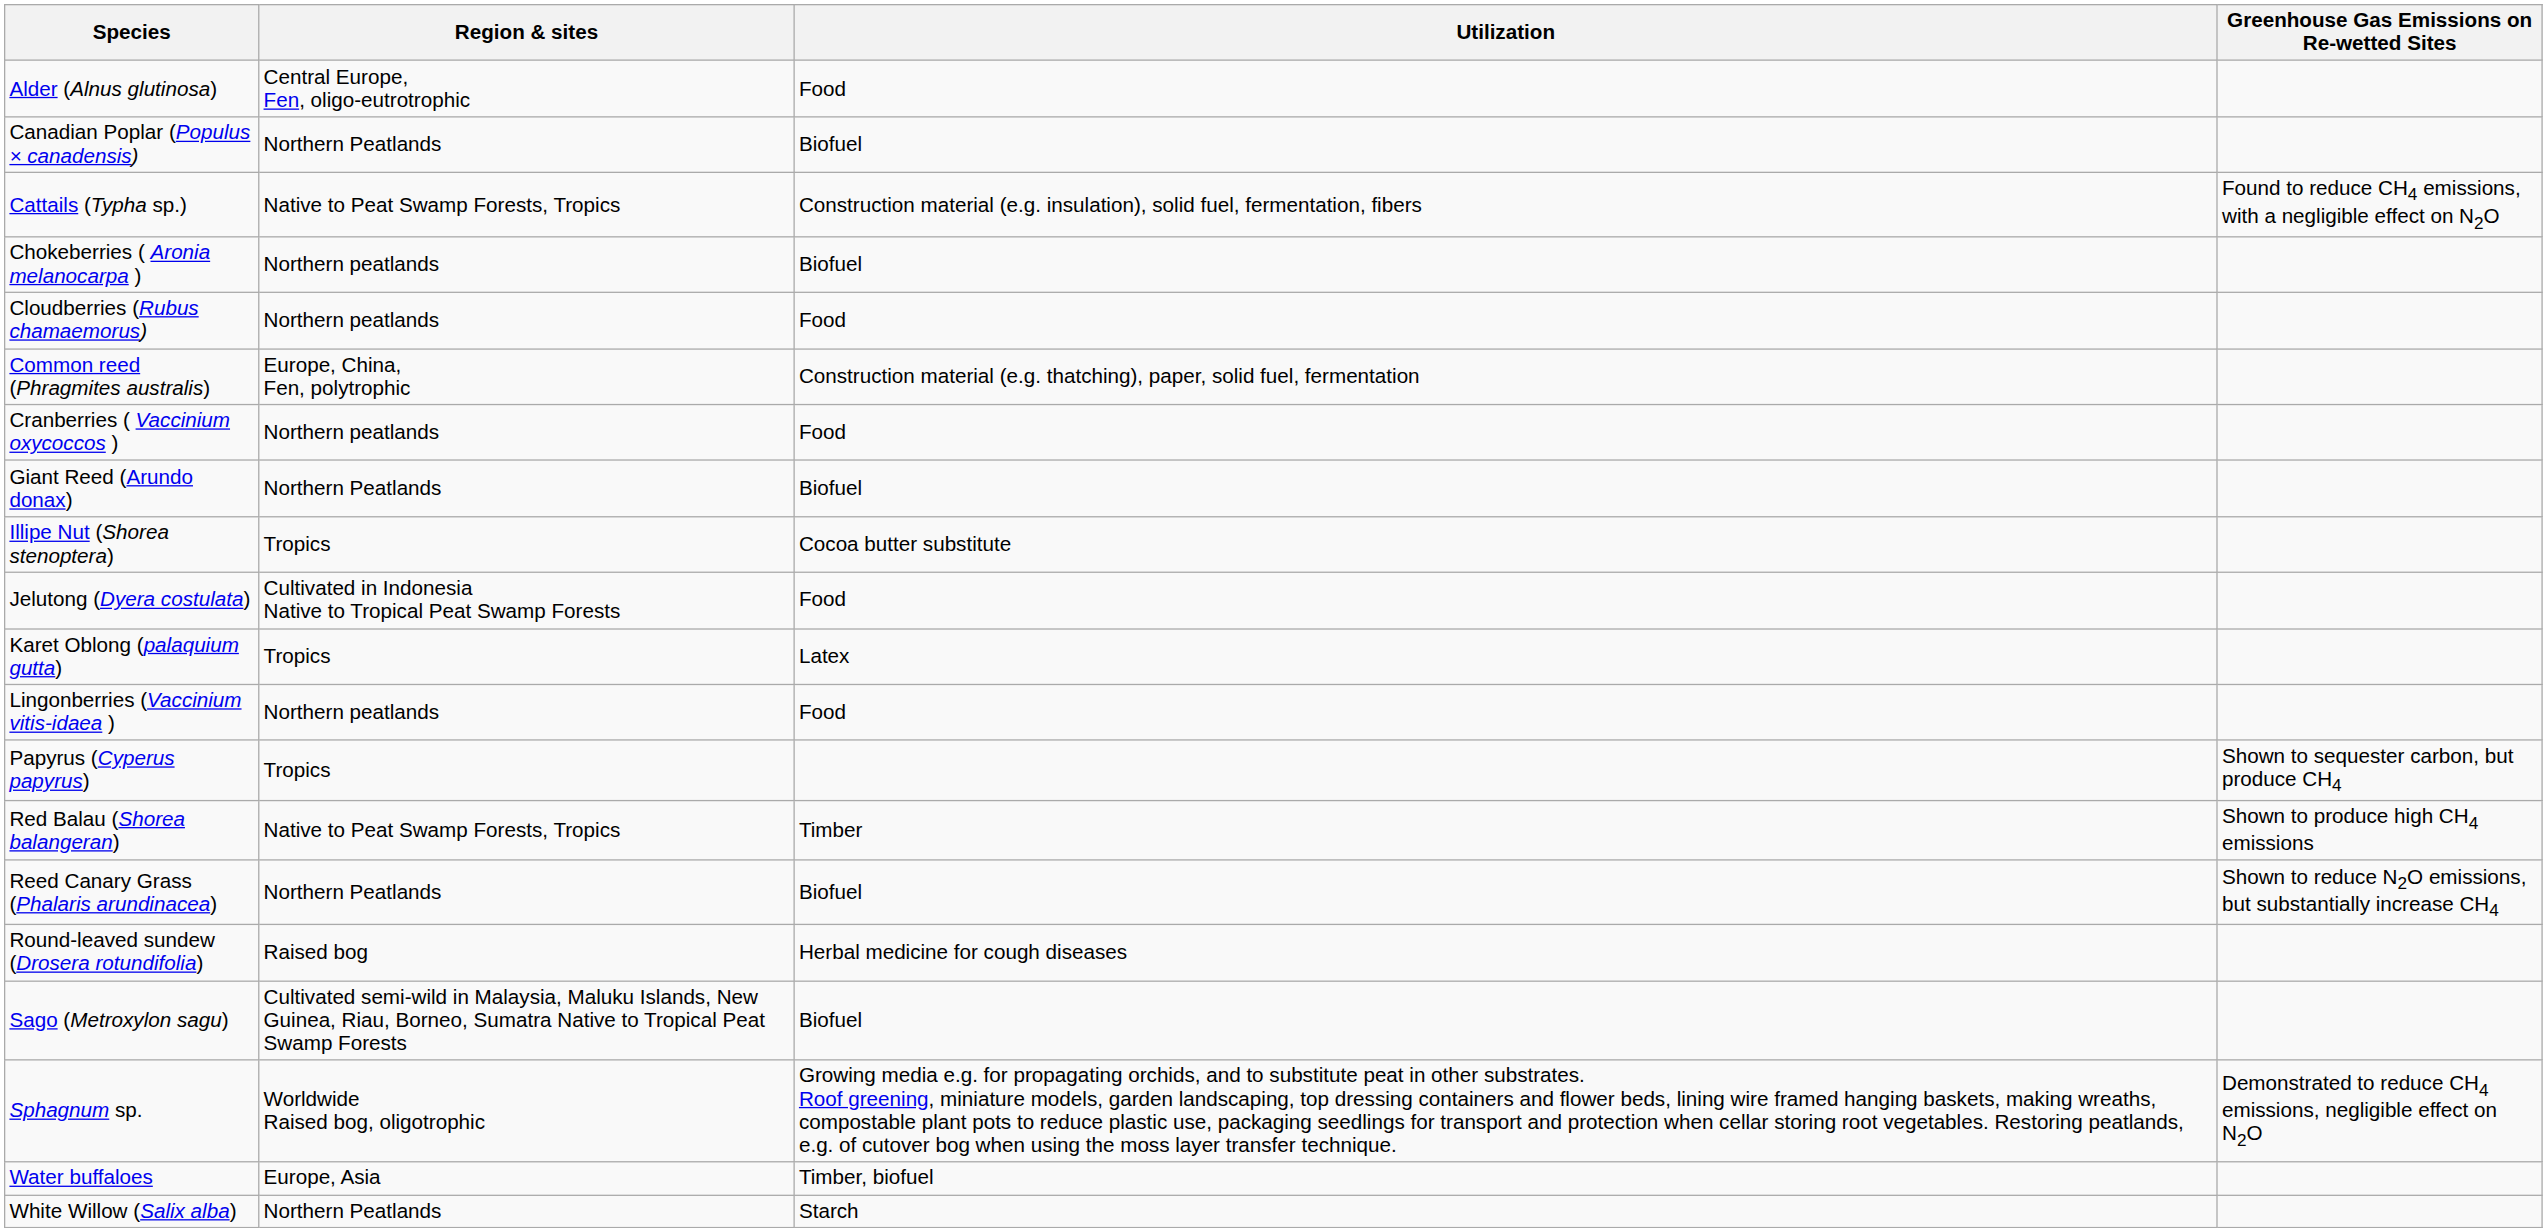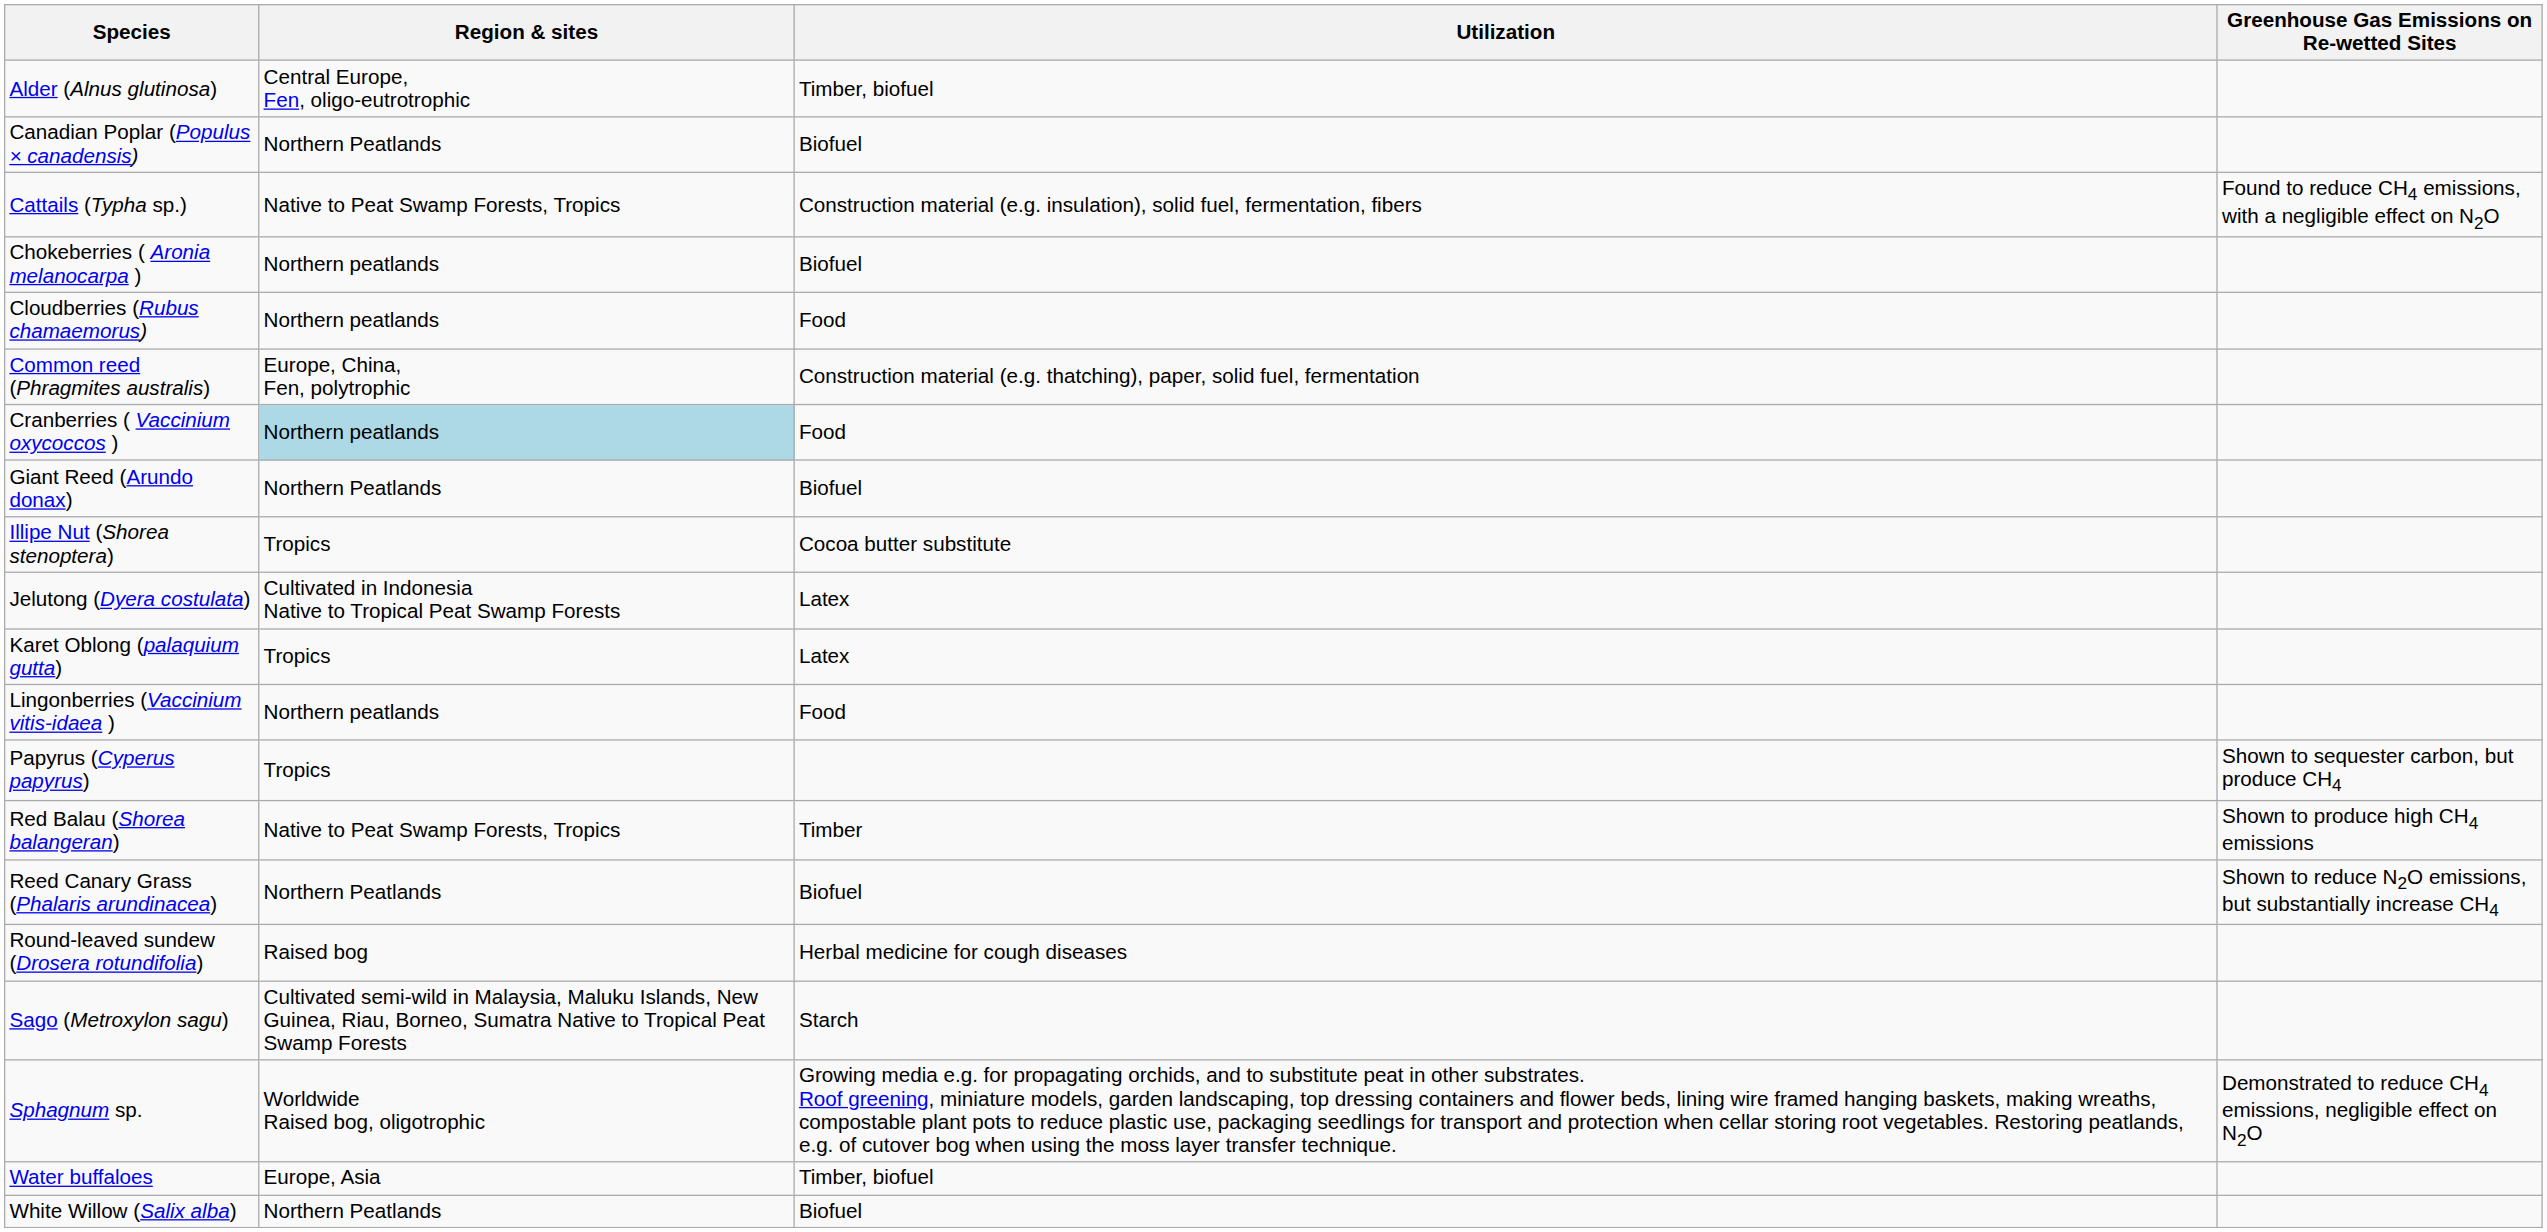Alder (Alnus glutinosa) | Utilization: Food -> Timber, biofuel
Cranberries ( Vaccinium oxycoccos ) | Region & sites: no background -> lightblue background
Jelutong (Dyera costulata) | Utilization: Food -> Latex
Sago (Metroxylon sagu) | Utilization: Biofuel -> Starch
White Willow (Salix alba) | Utilization: Starch -> Biofuel
